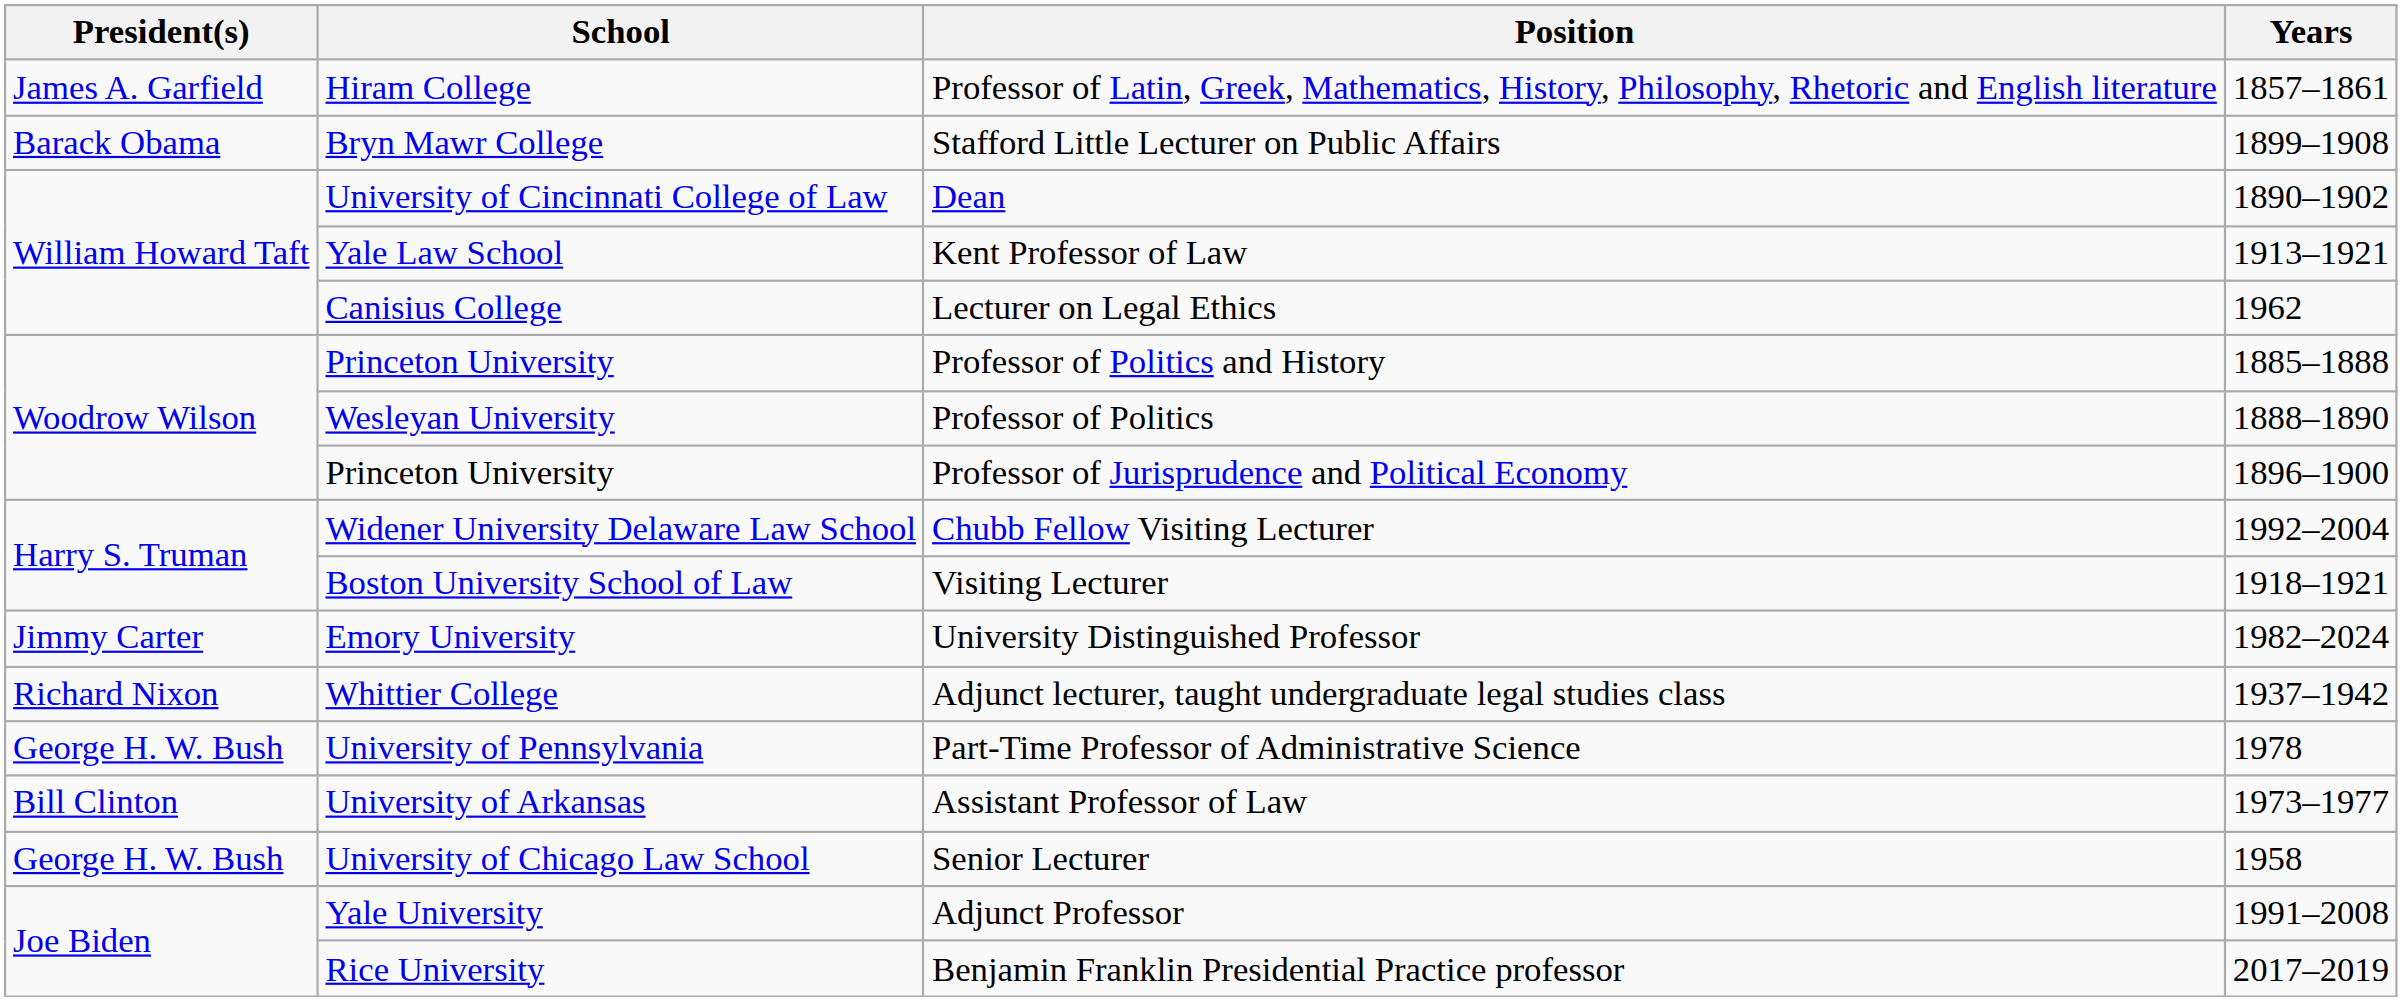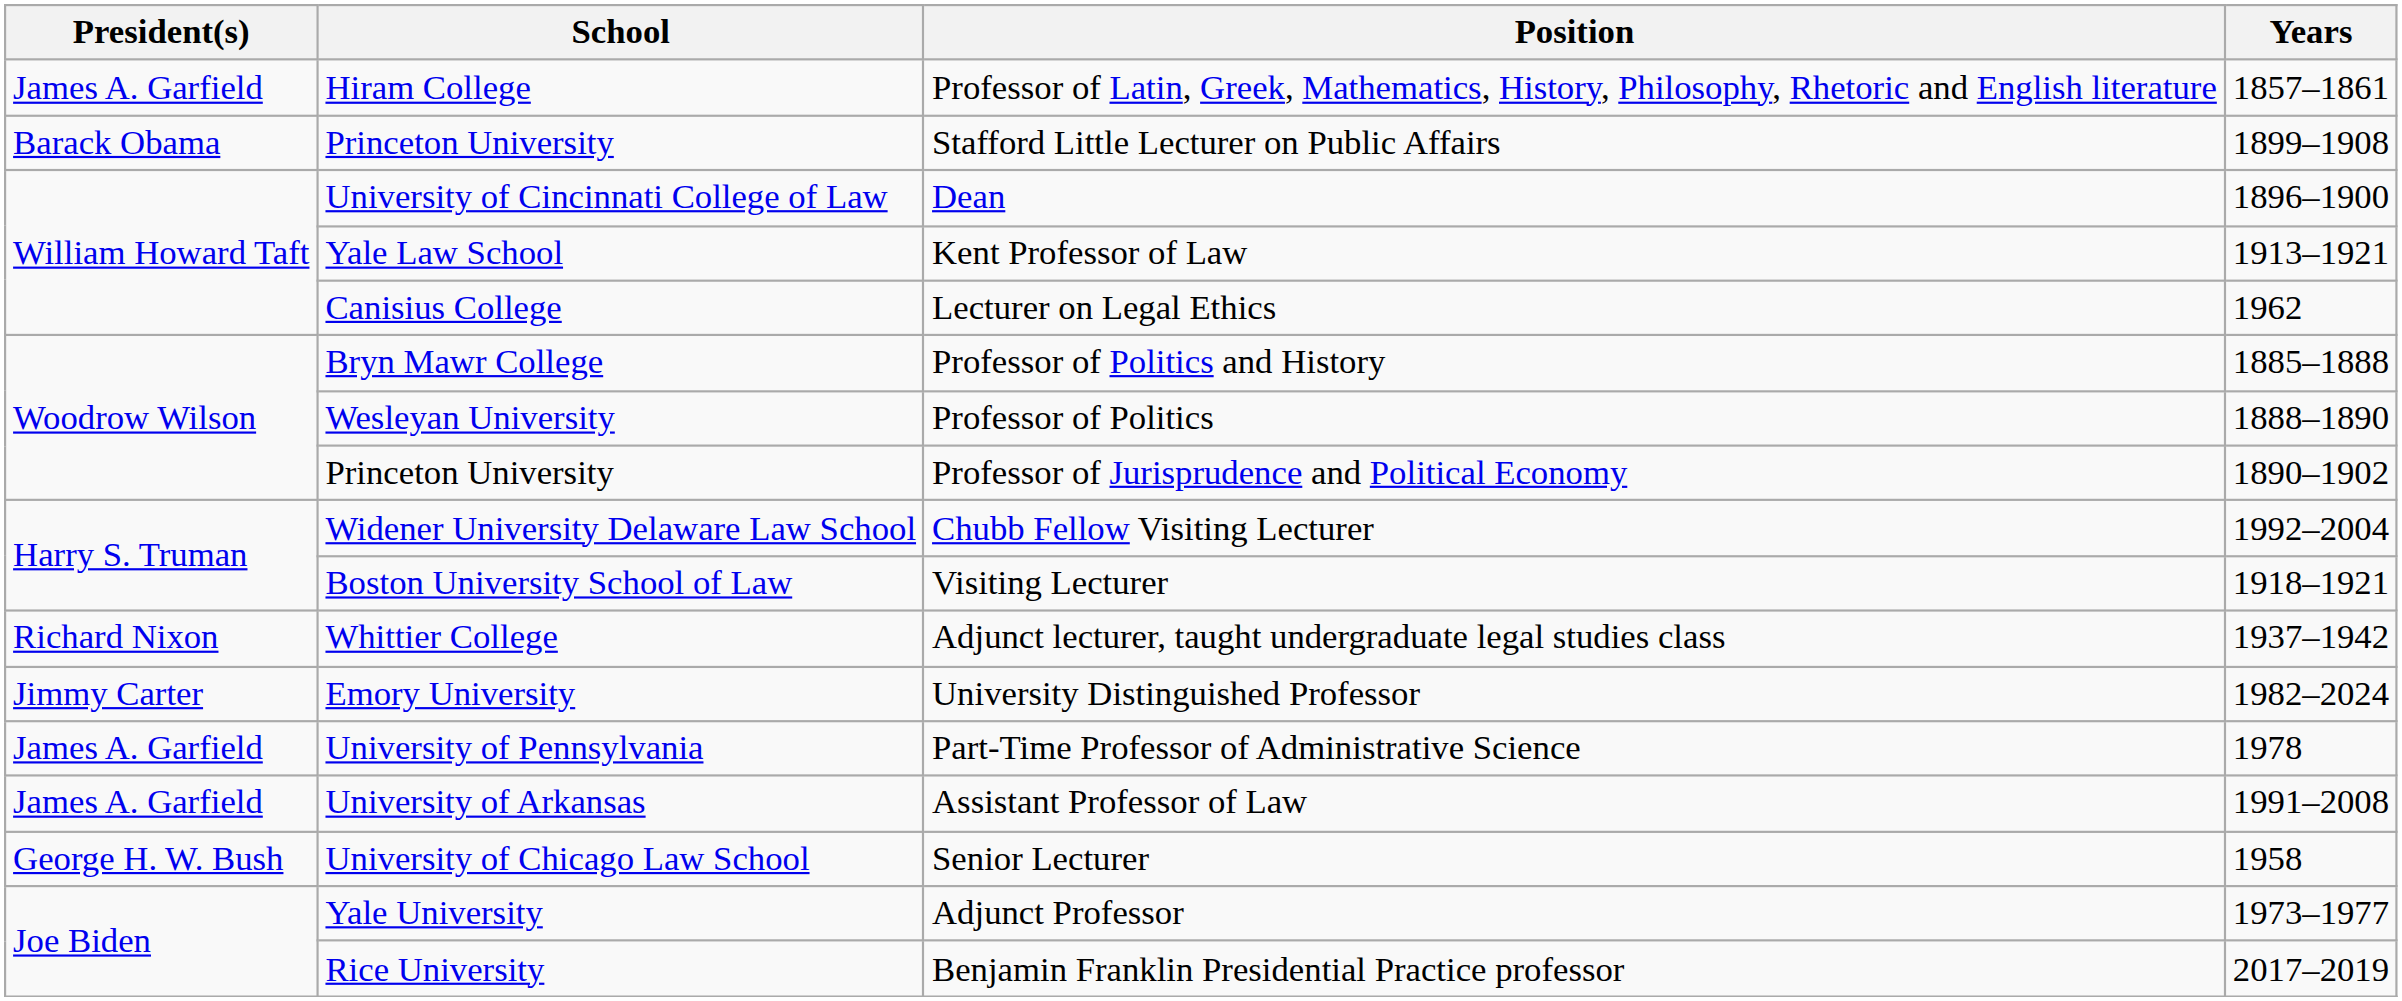Stafford Little Lecturer on Public Affairs | School: Bryn Mawr College -> Princeton University
Dean | Years: 1890–1902 -> 1896–1900
Professor of Politics and History | School: Princeton University -> Bryn Mawr College
Professor of Jurisprudence and Political Economy | Years: 1896–1900 -> 1890–1902
rows swapped: Adjunct lecturer, taught undergraduate legal studies class <-> University Distinguished Professor
Part-Time Professor of Administrative Science | President(s): George H. W. Bush -> James A. Garfield
Assistant Professor of Law | President(s): Bill Clinton -> James A. Garfield
Assistant Professor of Law | Years: 1973–1977 -> 1991–2008
Adjunct Professor | Years: 1991–2008 -> 1973–1977
